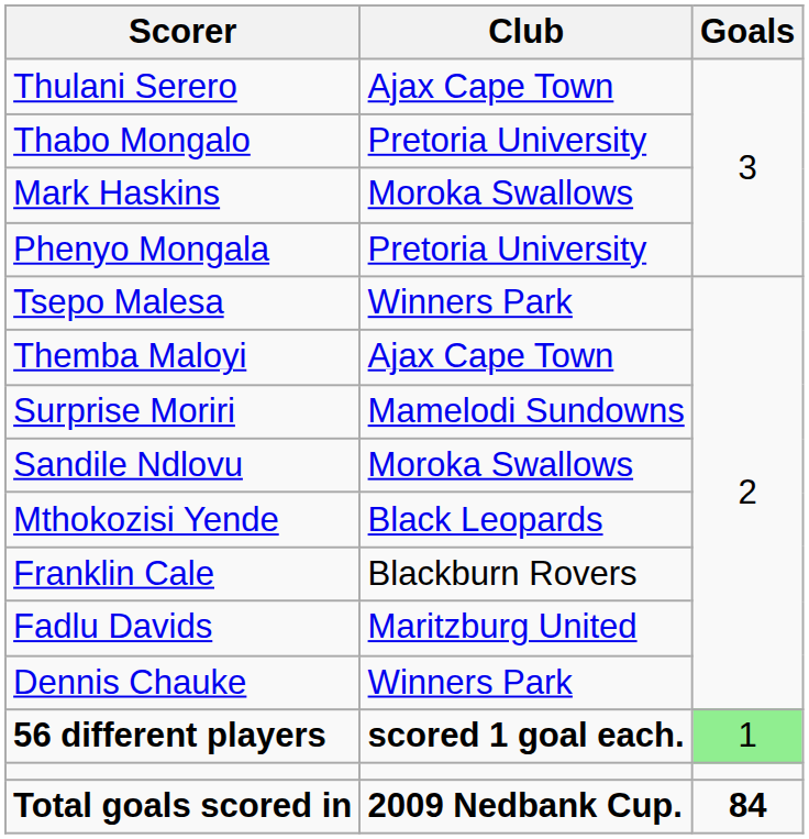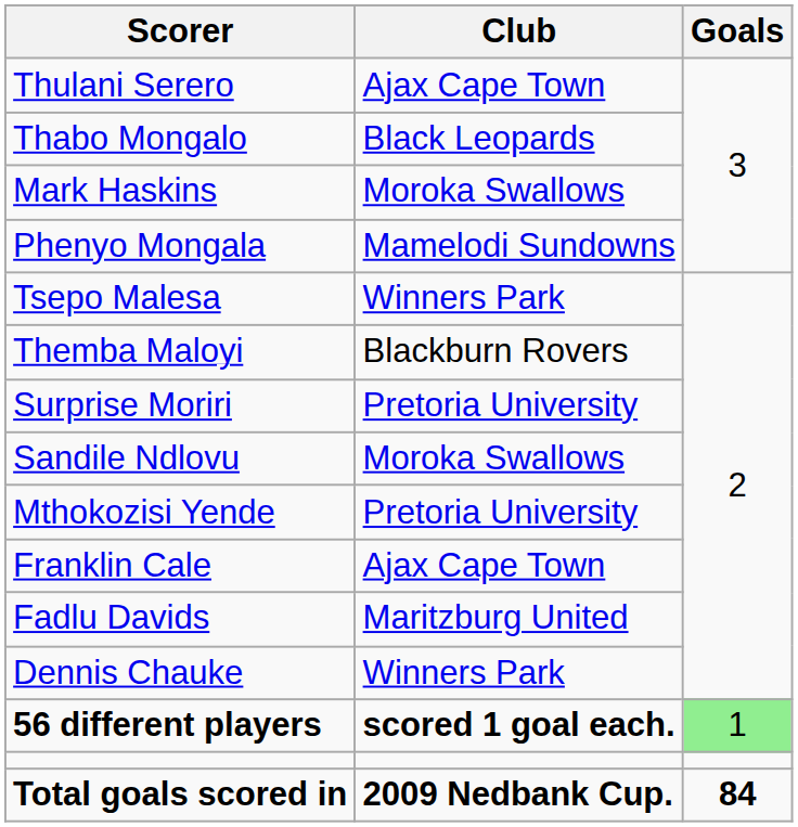Thabo Mongalo | Club: Pretoria University -> Black Leopards
Phenyo Mongala | Club: Pretoria University -> Mamelodi Sundowns
Themba Maloyi | Club: Ajax Cape Town -> Blackburn Rovers
Surprise Moriri | Club: Mamelodi Sundowns -> Pretoria University
Mthokozisi Yende | Club: Black Leopards -> Pretoria University
Franklin Cale | Club: Blackburn Rovers -> Ajax Cape Town
